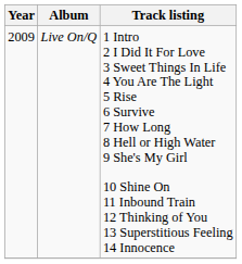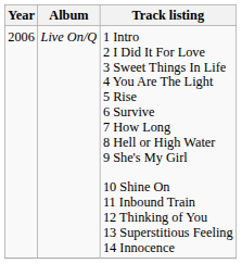Live On/Q | Year: 2009 -> 2006
